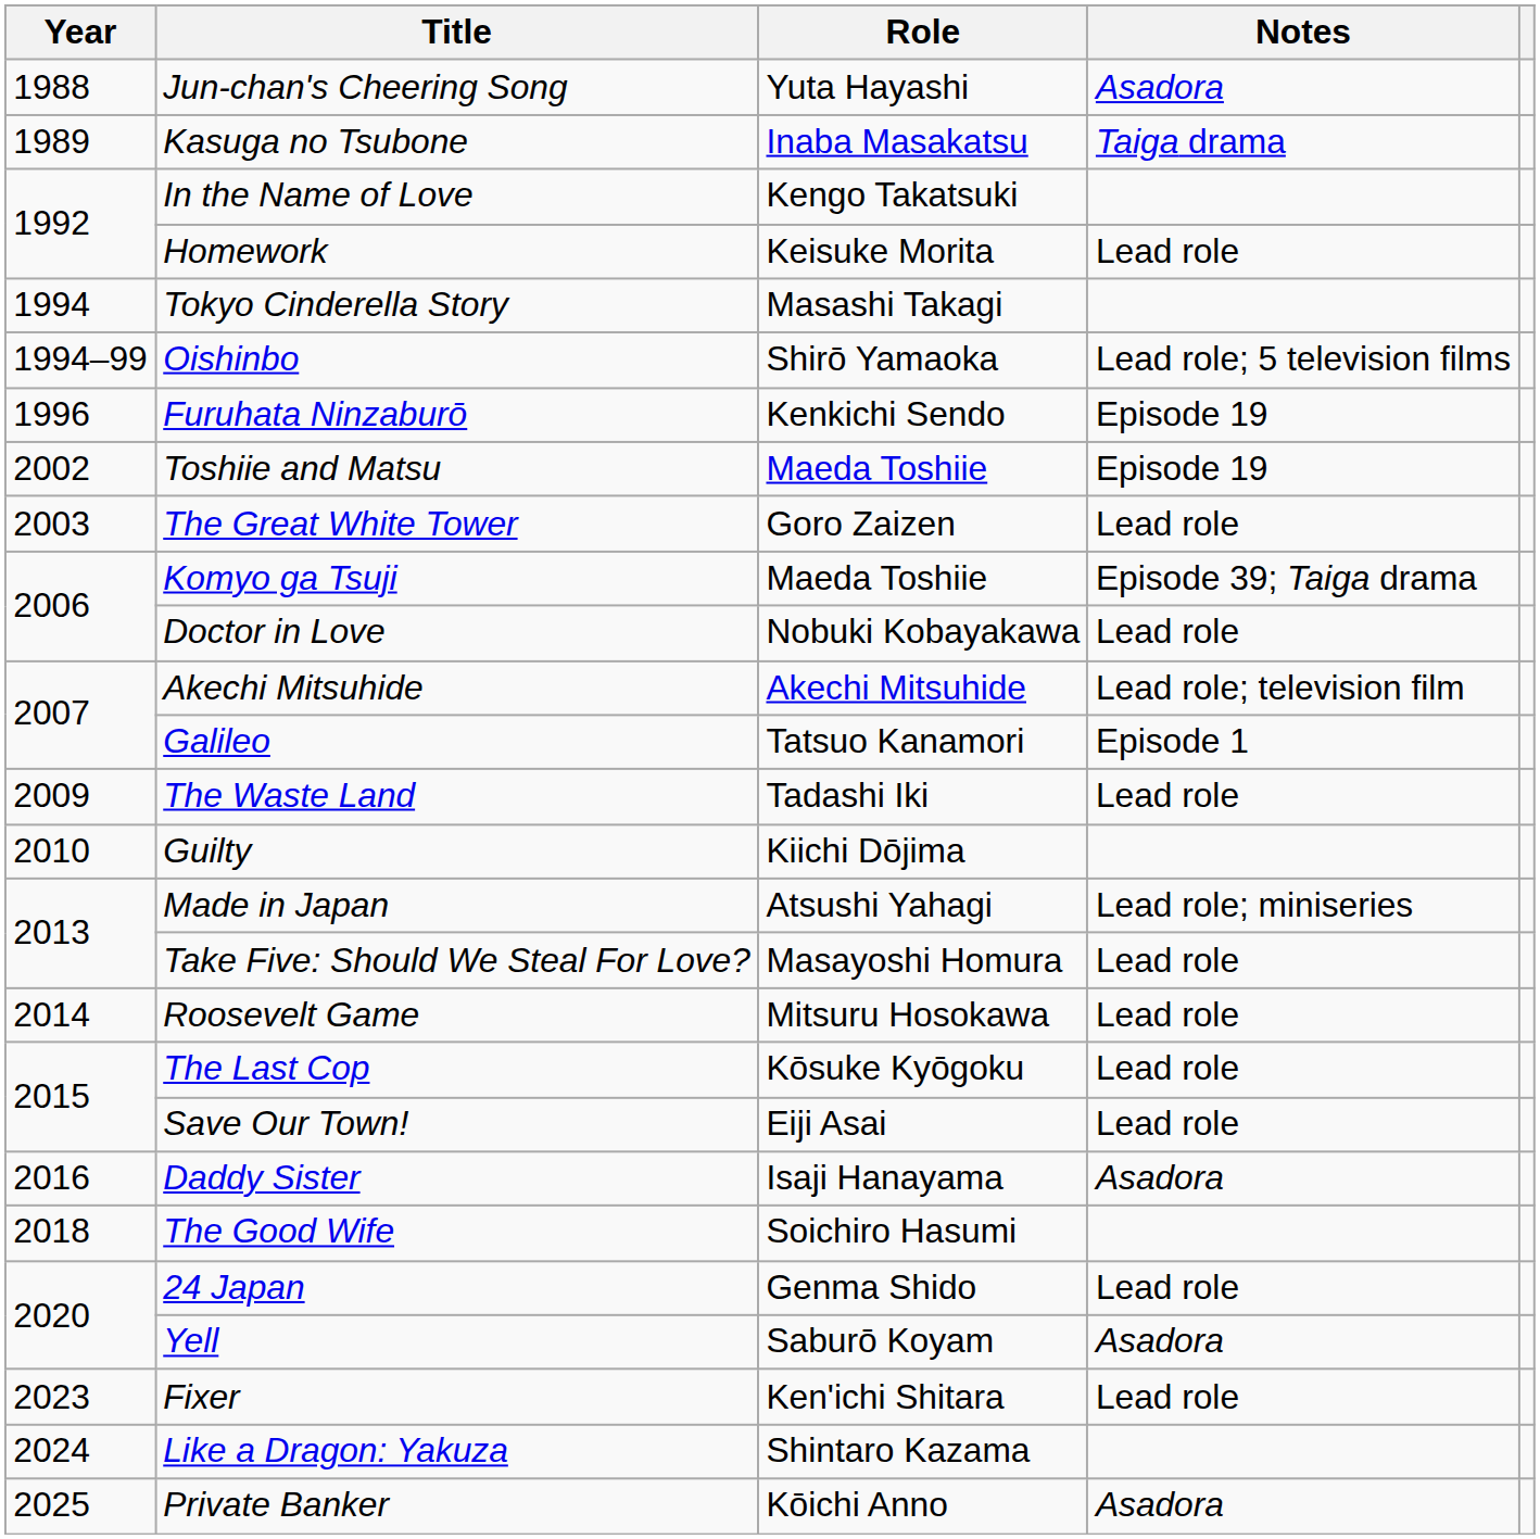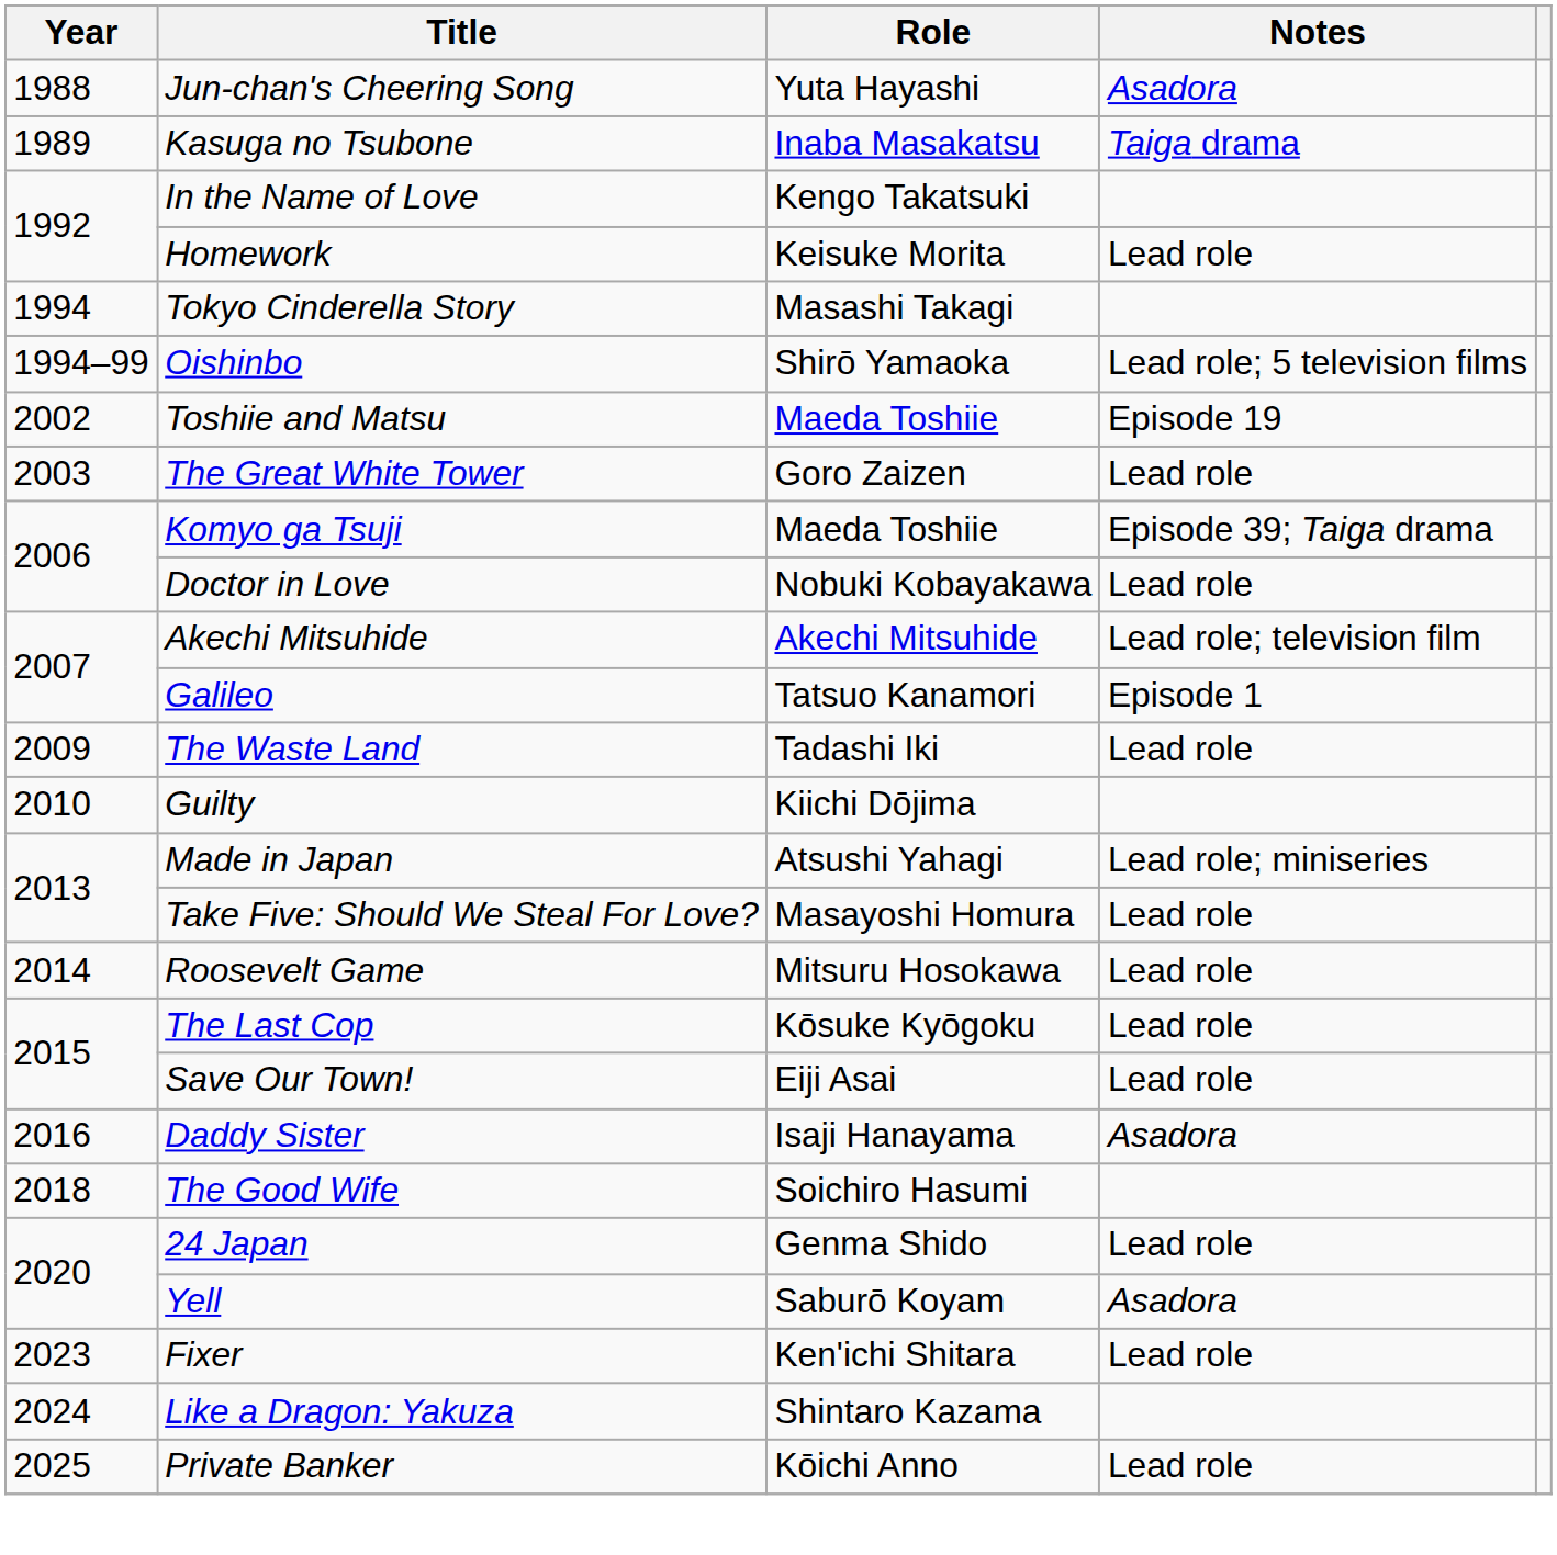- row: 1996 | Furuhata Ninzaburō | Kenkichi Sendo | Episode 19
Private Banker | Notes: Asadora -> Lead role
